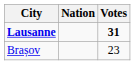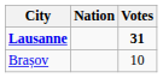Brașov | Votes: 23 -> 10
